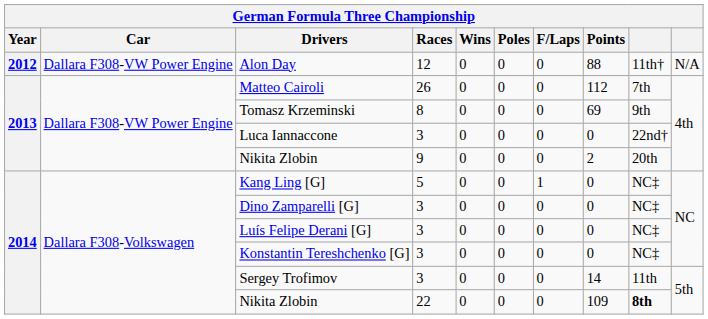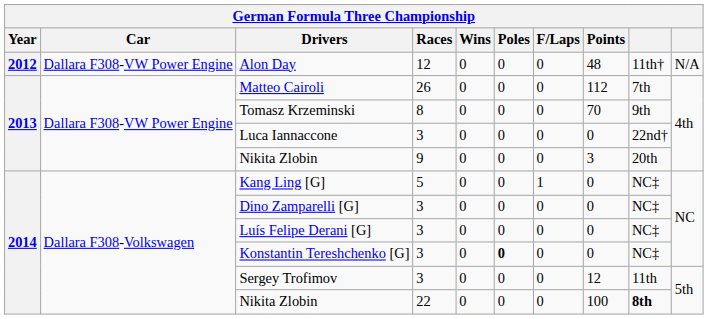Alon Day | Points: 88 -> 48
Tomasz Krzeminski | Points: 69 -> 70
Nikita Zlobin / 9 | Points: 2 -> 3
Konstantin Tereshchenko [G] | Poles: normal -> bold
Sergey Trofimov | Points: 14 -> 12
Nikita Zlobin / 22 | Points: 109 -> 100
